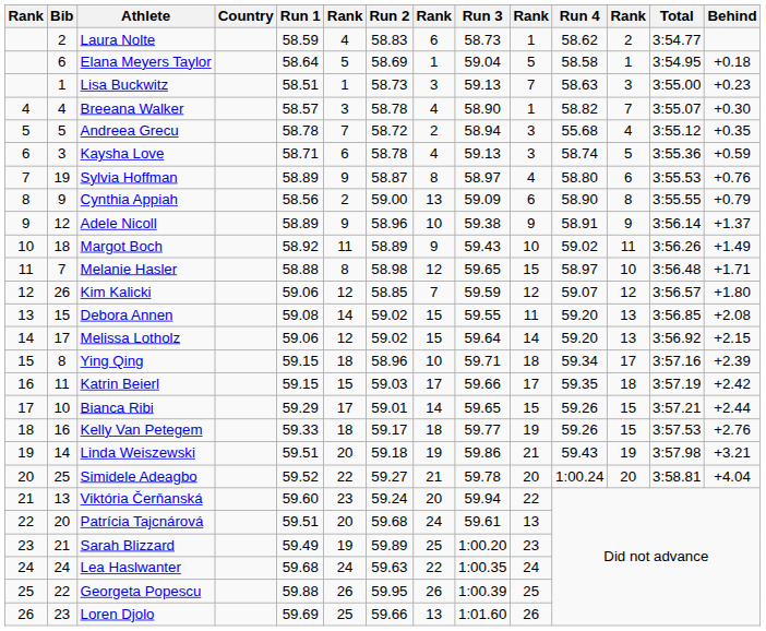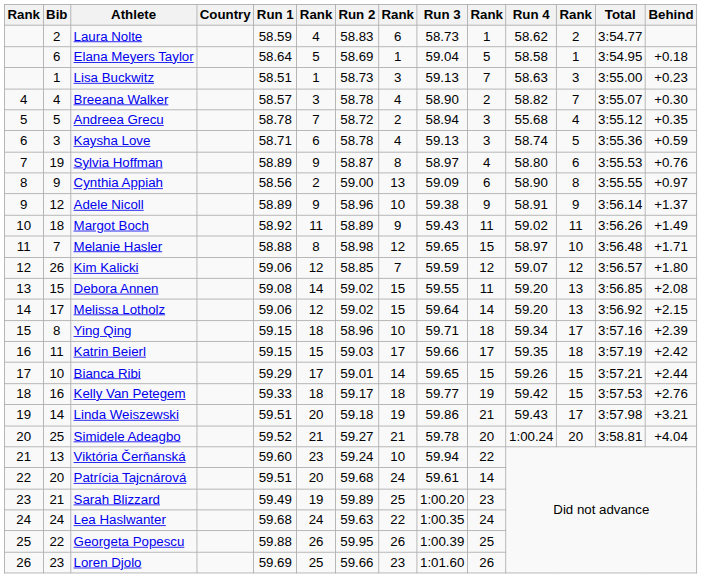Breeana Walker | column 10: 1 -> 2
Cynthia Appiah | Behind: +0.79 -> +0.97
Margot Boch | column 10: 10 -> 11
Kelly Van Petegem | Run 4: 59.26 -> 59.42
Linda Weiszewski | column 12: 19 -> 17
Simidele Adeagbo | column 6: 22 -> 21
Viktória Čerňanská | column 8: 20 -> 10
Patrícia Tajcnárová | column 10: 13 -> 14
Loren Djolo | column 8: 13 -> 23
